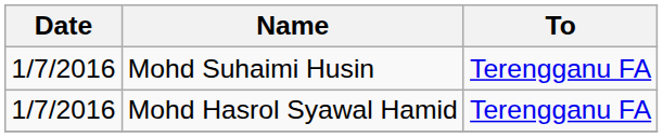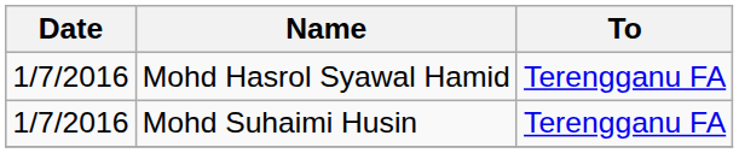rows swapped: Mohd Suhaimi Husin <-> Mohd Hasrol Syawal Hamid
